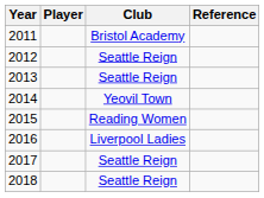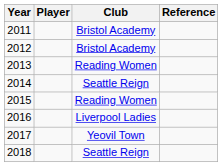2012 | Club: Seattle Reign -> Bristol Academy
2013 | Club: Seattle Reign -> Reading Women
2014 | Club: Yeovil Town -> Seattle Reign
2017 | Club: Seattle Reign -> Yeovil Town
